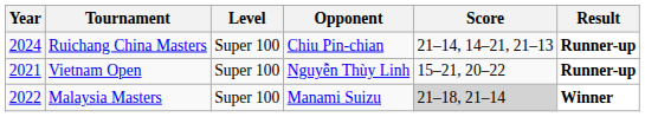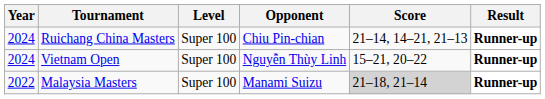Vietnam Open | Year: 2021 -> 2024
Malaysia Masters | Result: Winner -> Runner-up
